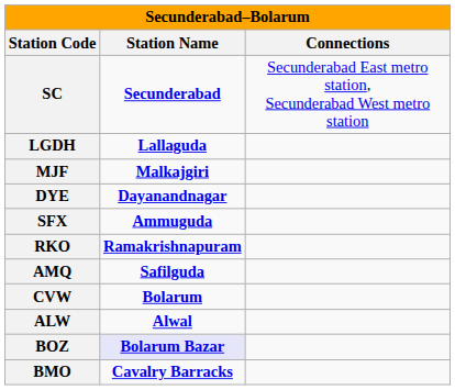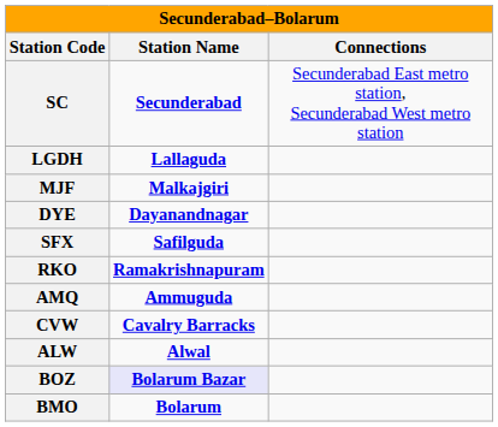SFX | Station Name: Ammuguda -> Safilguda
AMQ | Station Name: Safilguda -> Ammuguda
CVW | Station Name: Bolarum -> Cavalry Barracks
BMO | Station Name: Cavalry Barracks -> Bolarum
